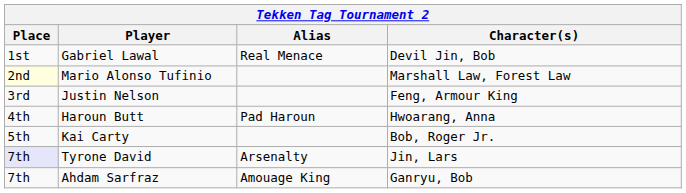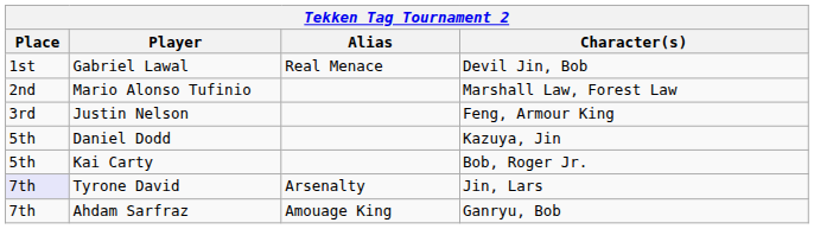Mario Alonso Tufinio | Place: lightyellow background -> no background
- row: 4th | Haroun Butt | Pad Haroun | Hwoarang, Anna
+ row: 5th | Daniel Dodd | Kazuya, Jin
